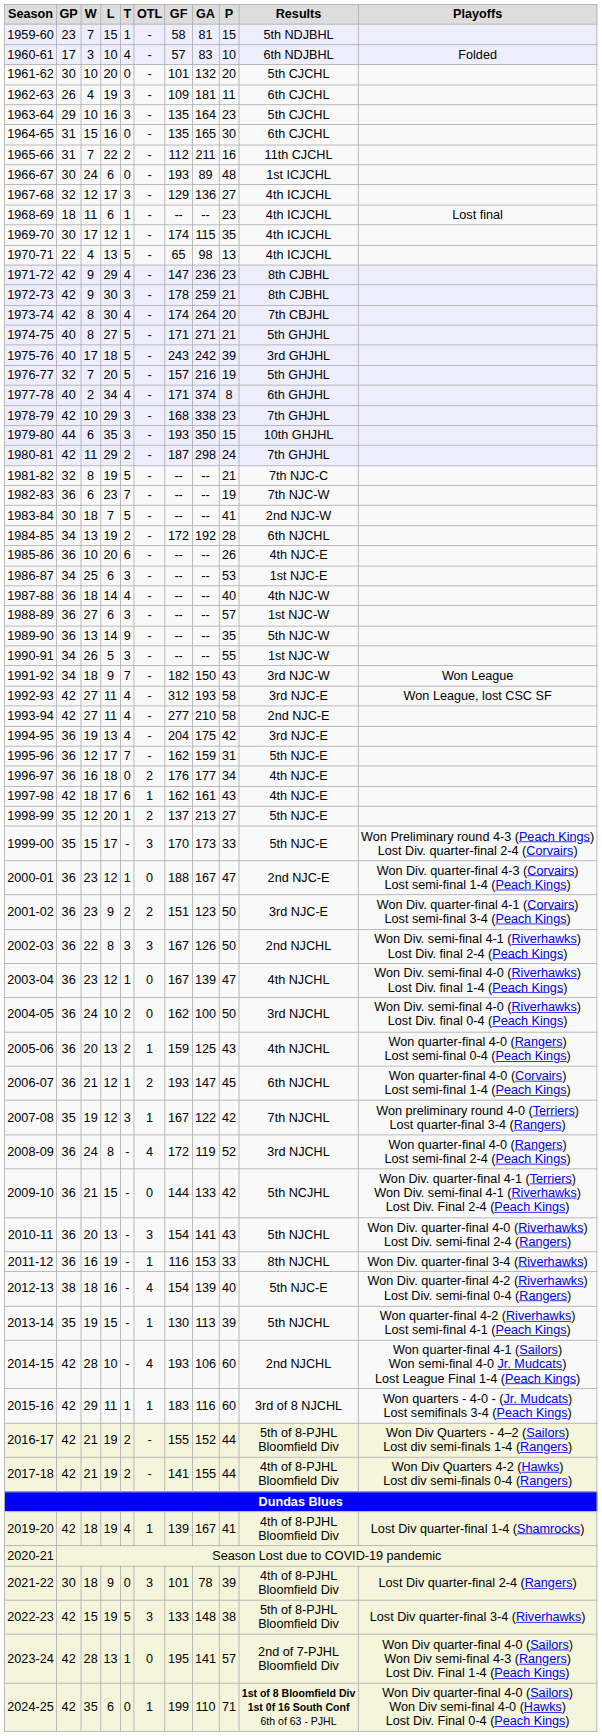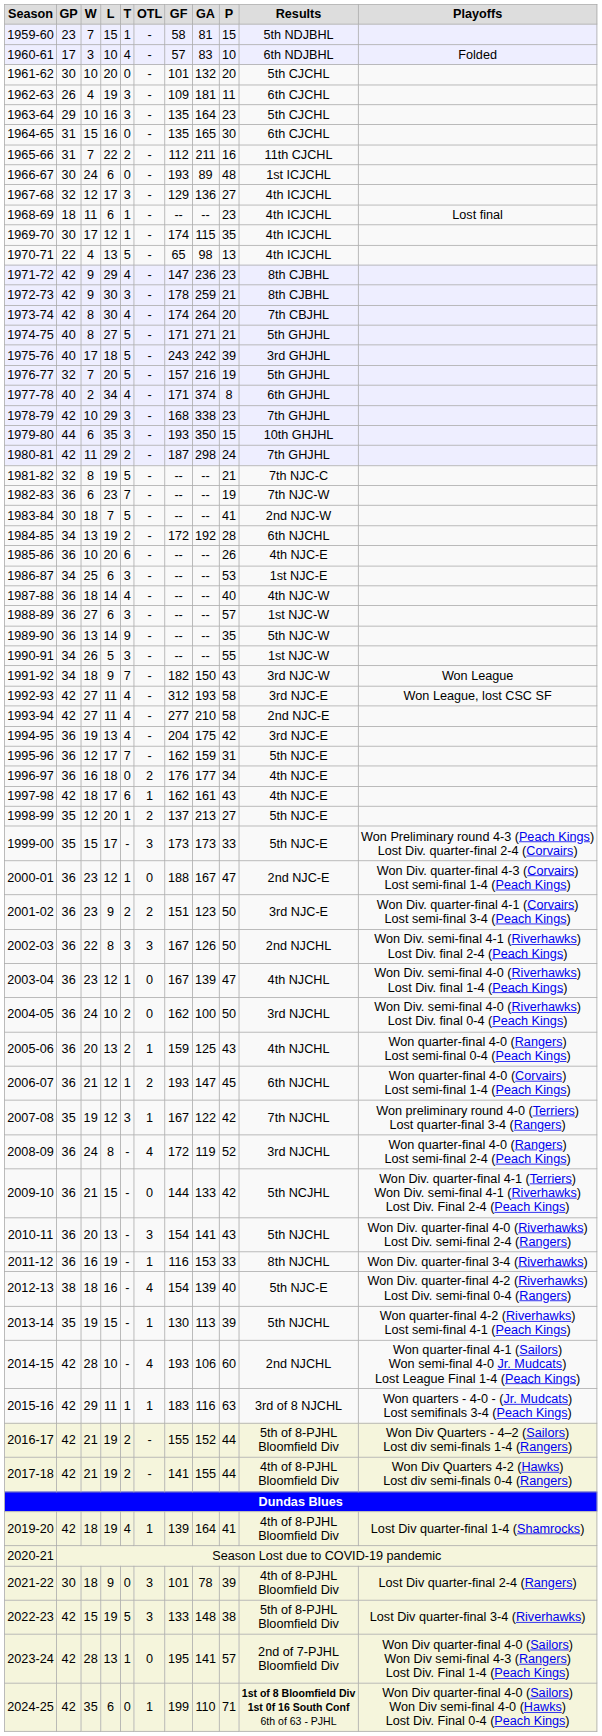1999-00 | GF: 170 -> 173
2015-16 | P: 60 -> 63
2019-20 | GA: 167 -> 164
